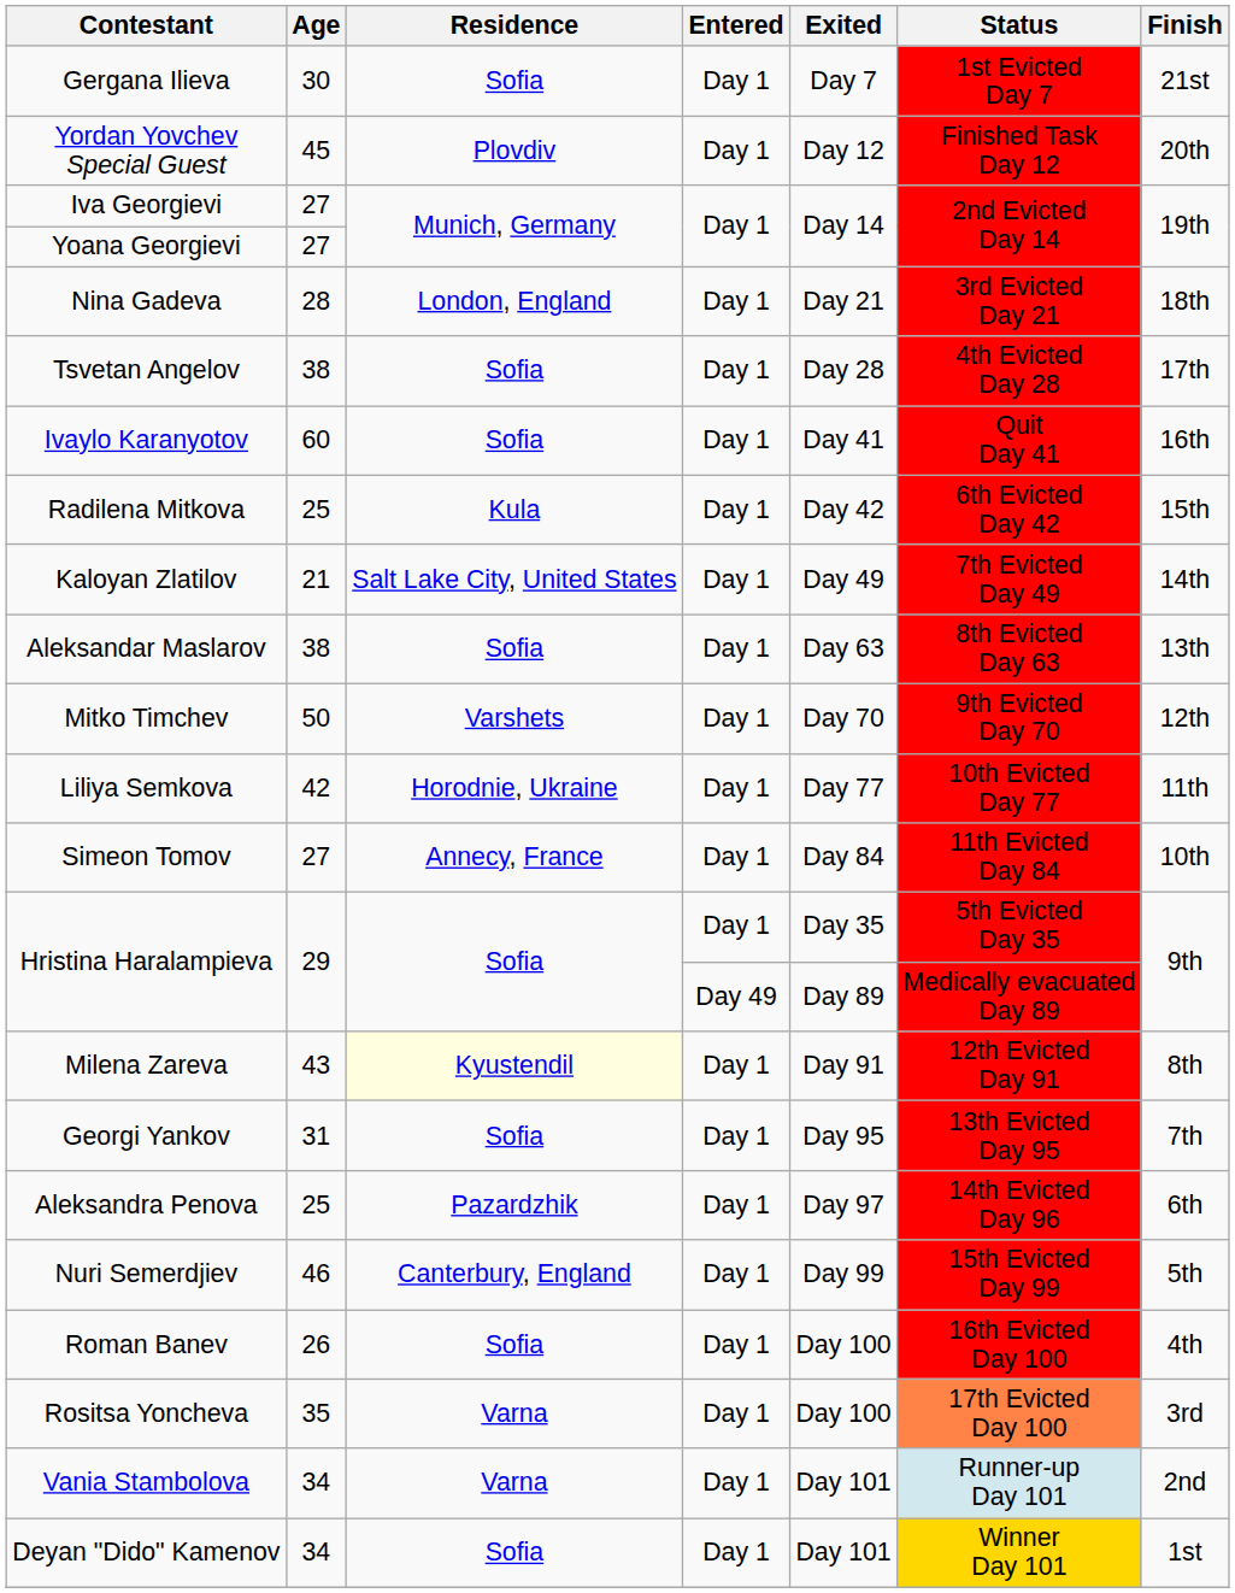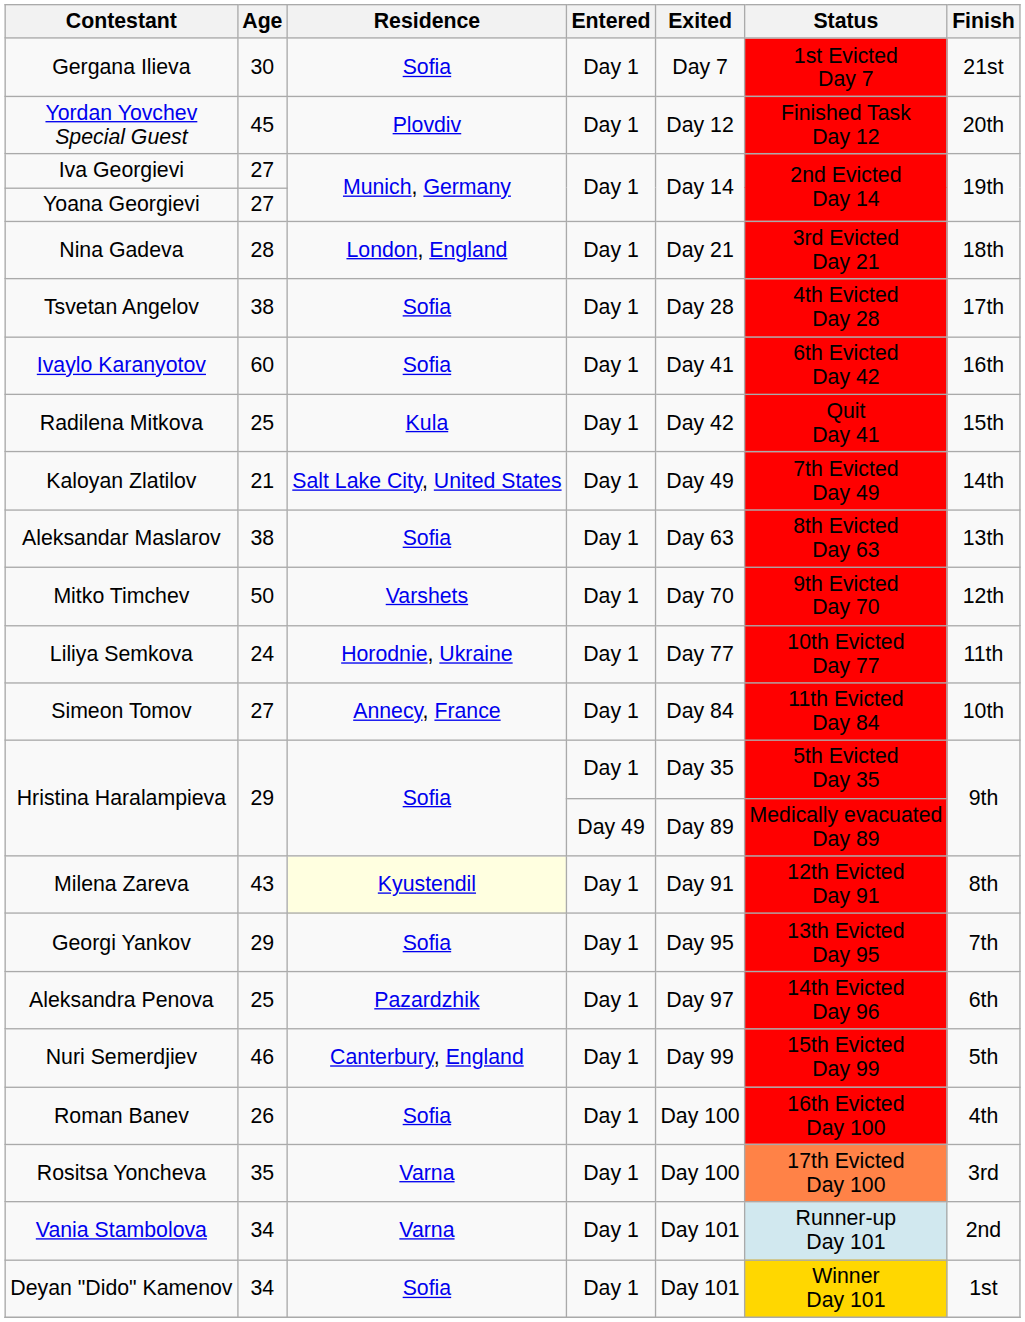Ivaylo Karanyotov | Status: Quit Day 41 -> 6th Evicted Day 42
Radilena Mitkova | Status: 6th Evicted Day 42 -> Quit Day 41
Liliya Semkova | Age: 42 -> 24
Georgi Yankov | Age: 31 -> 29
